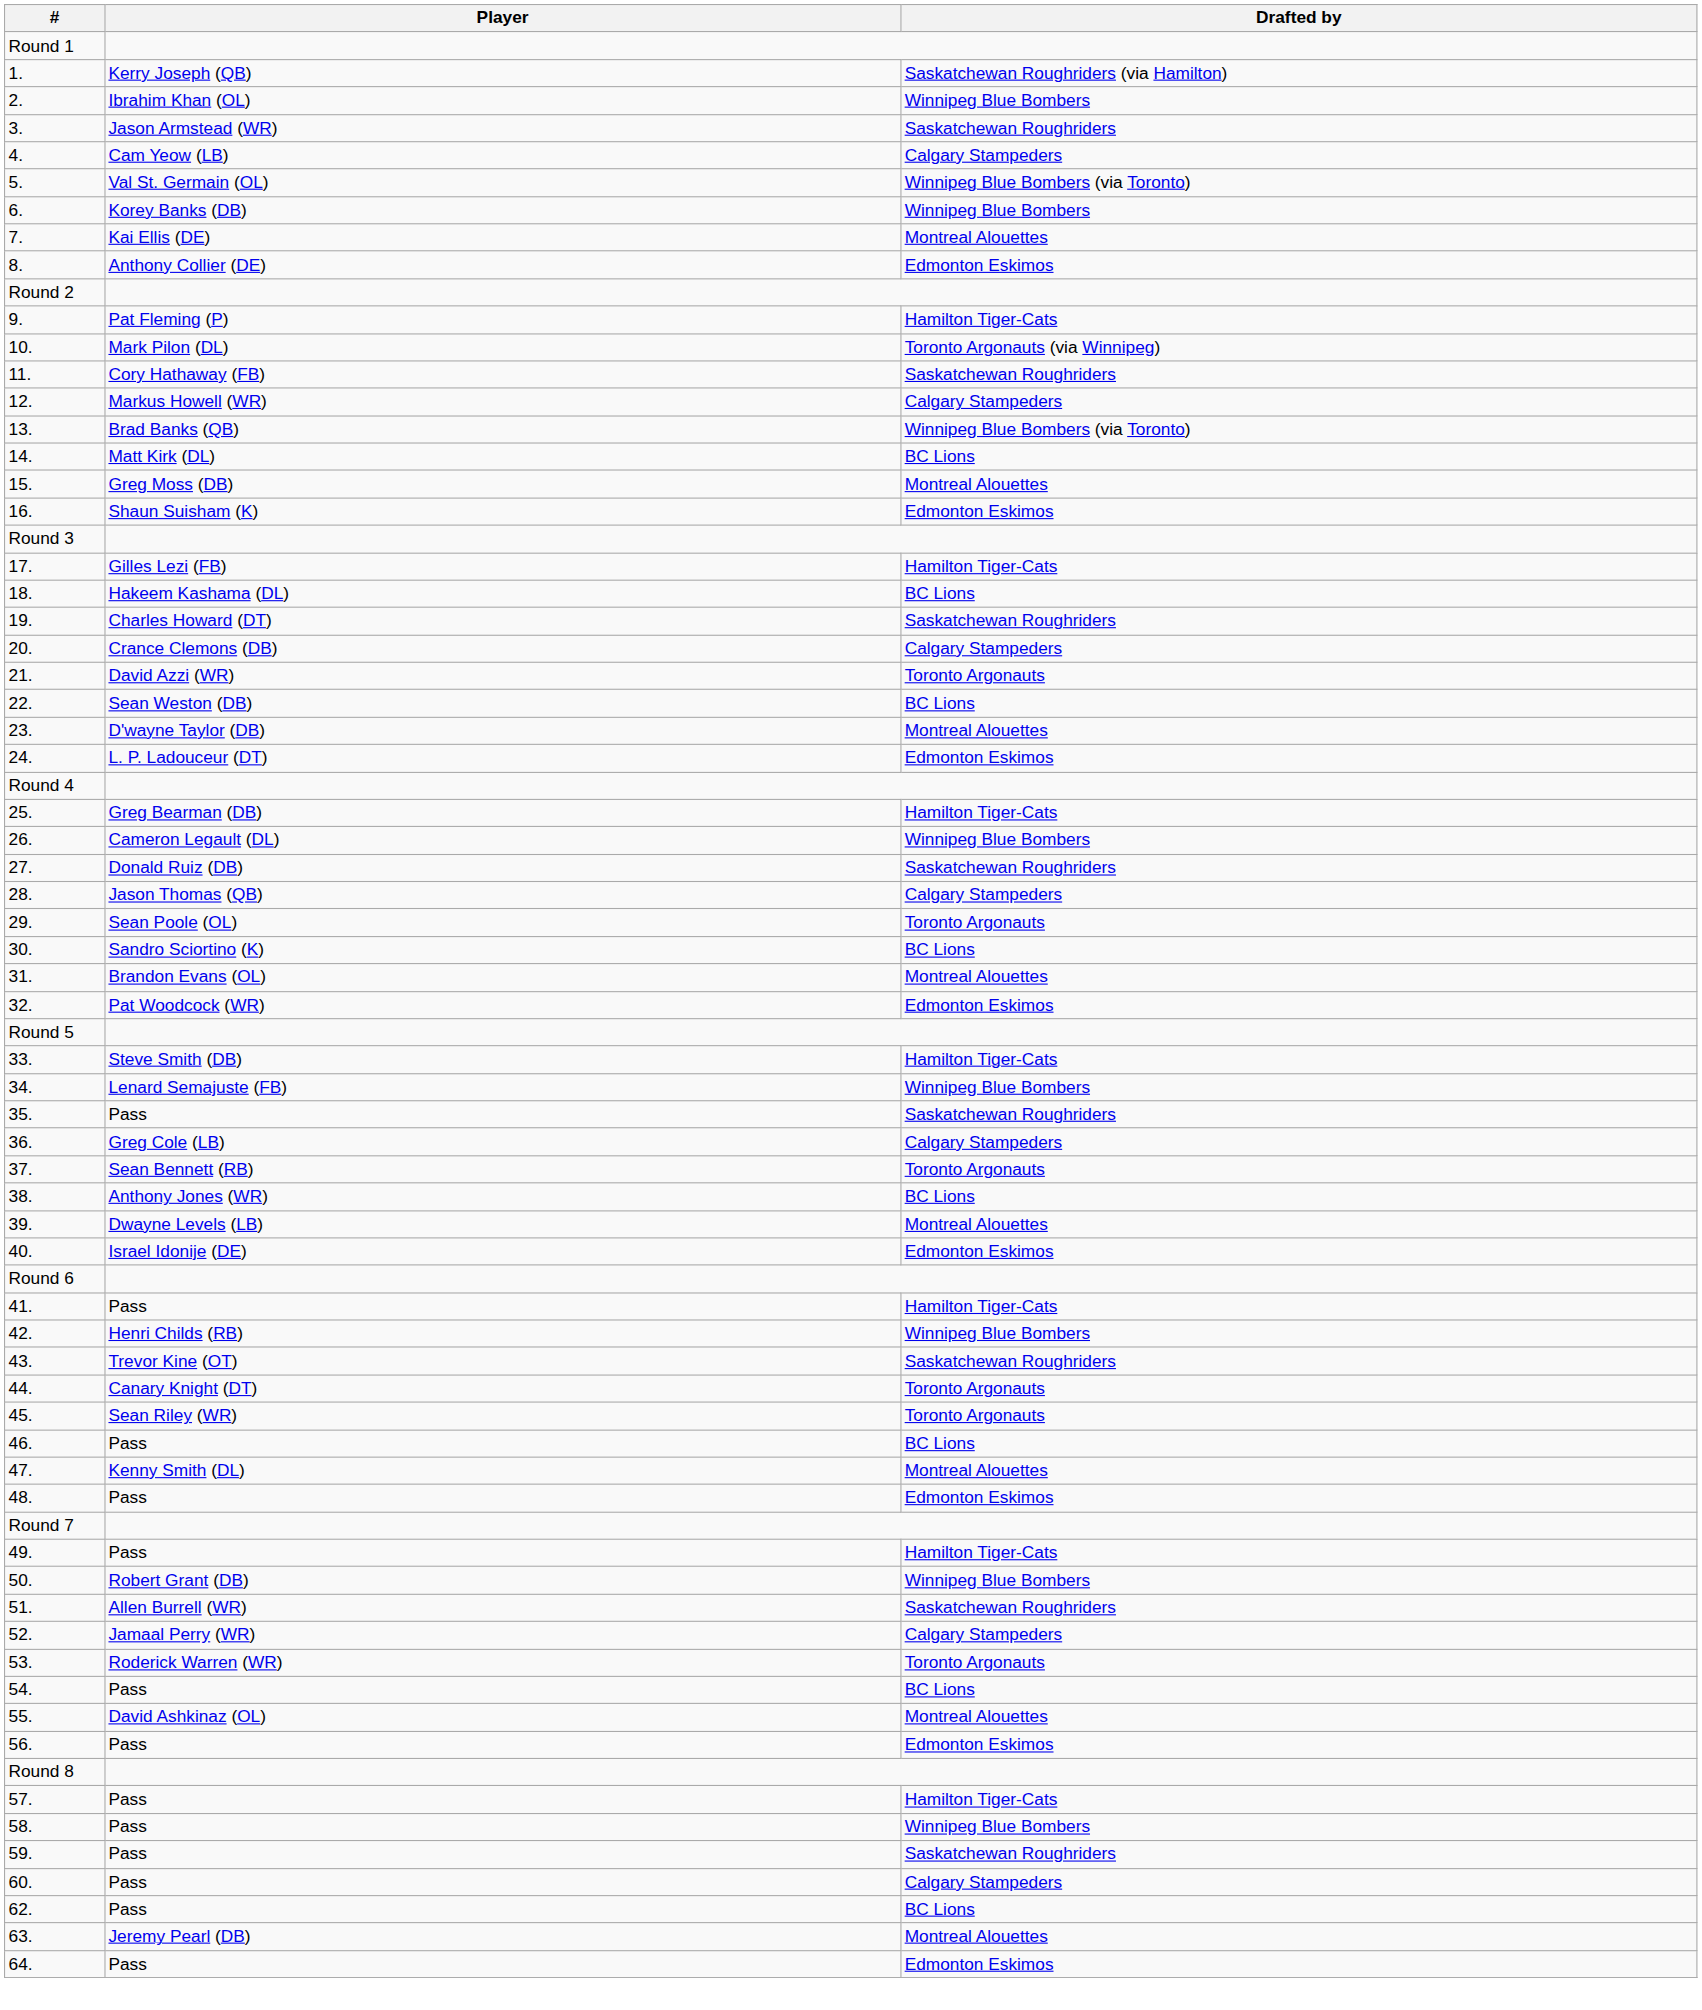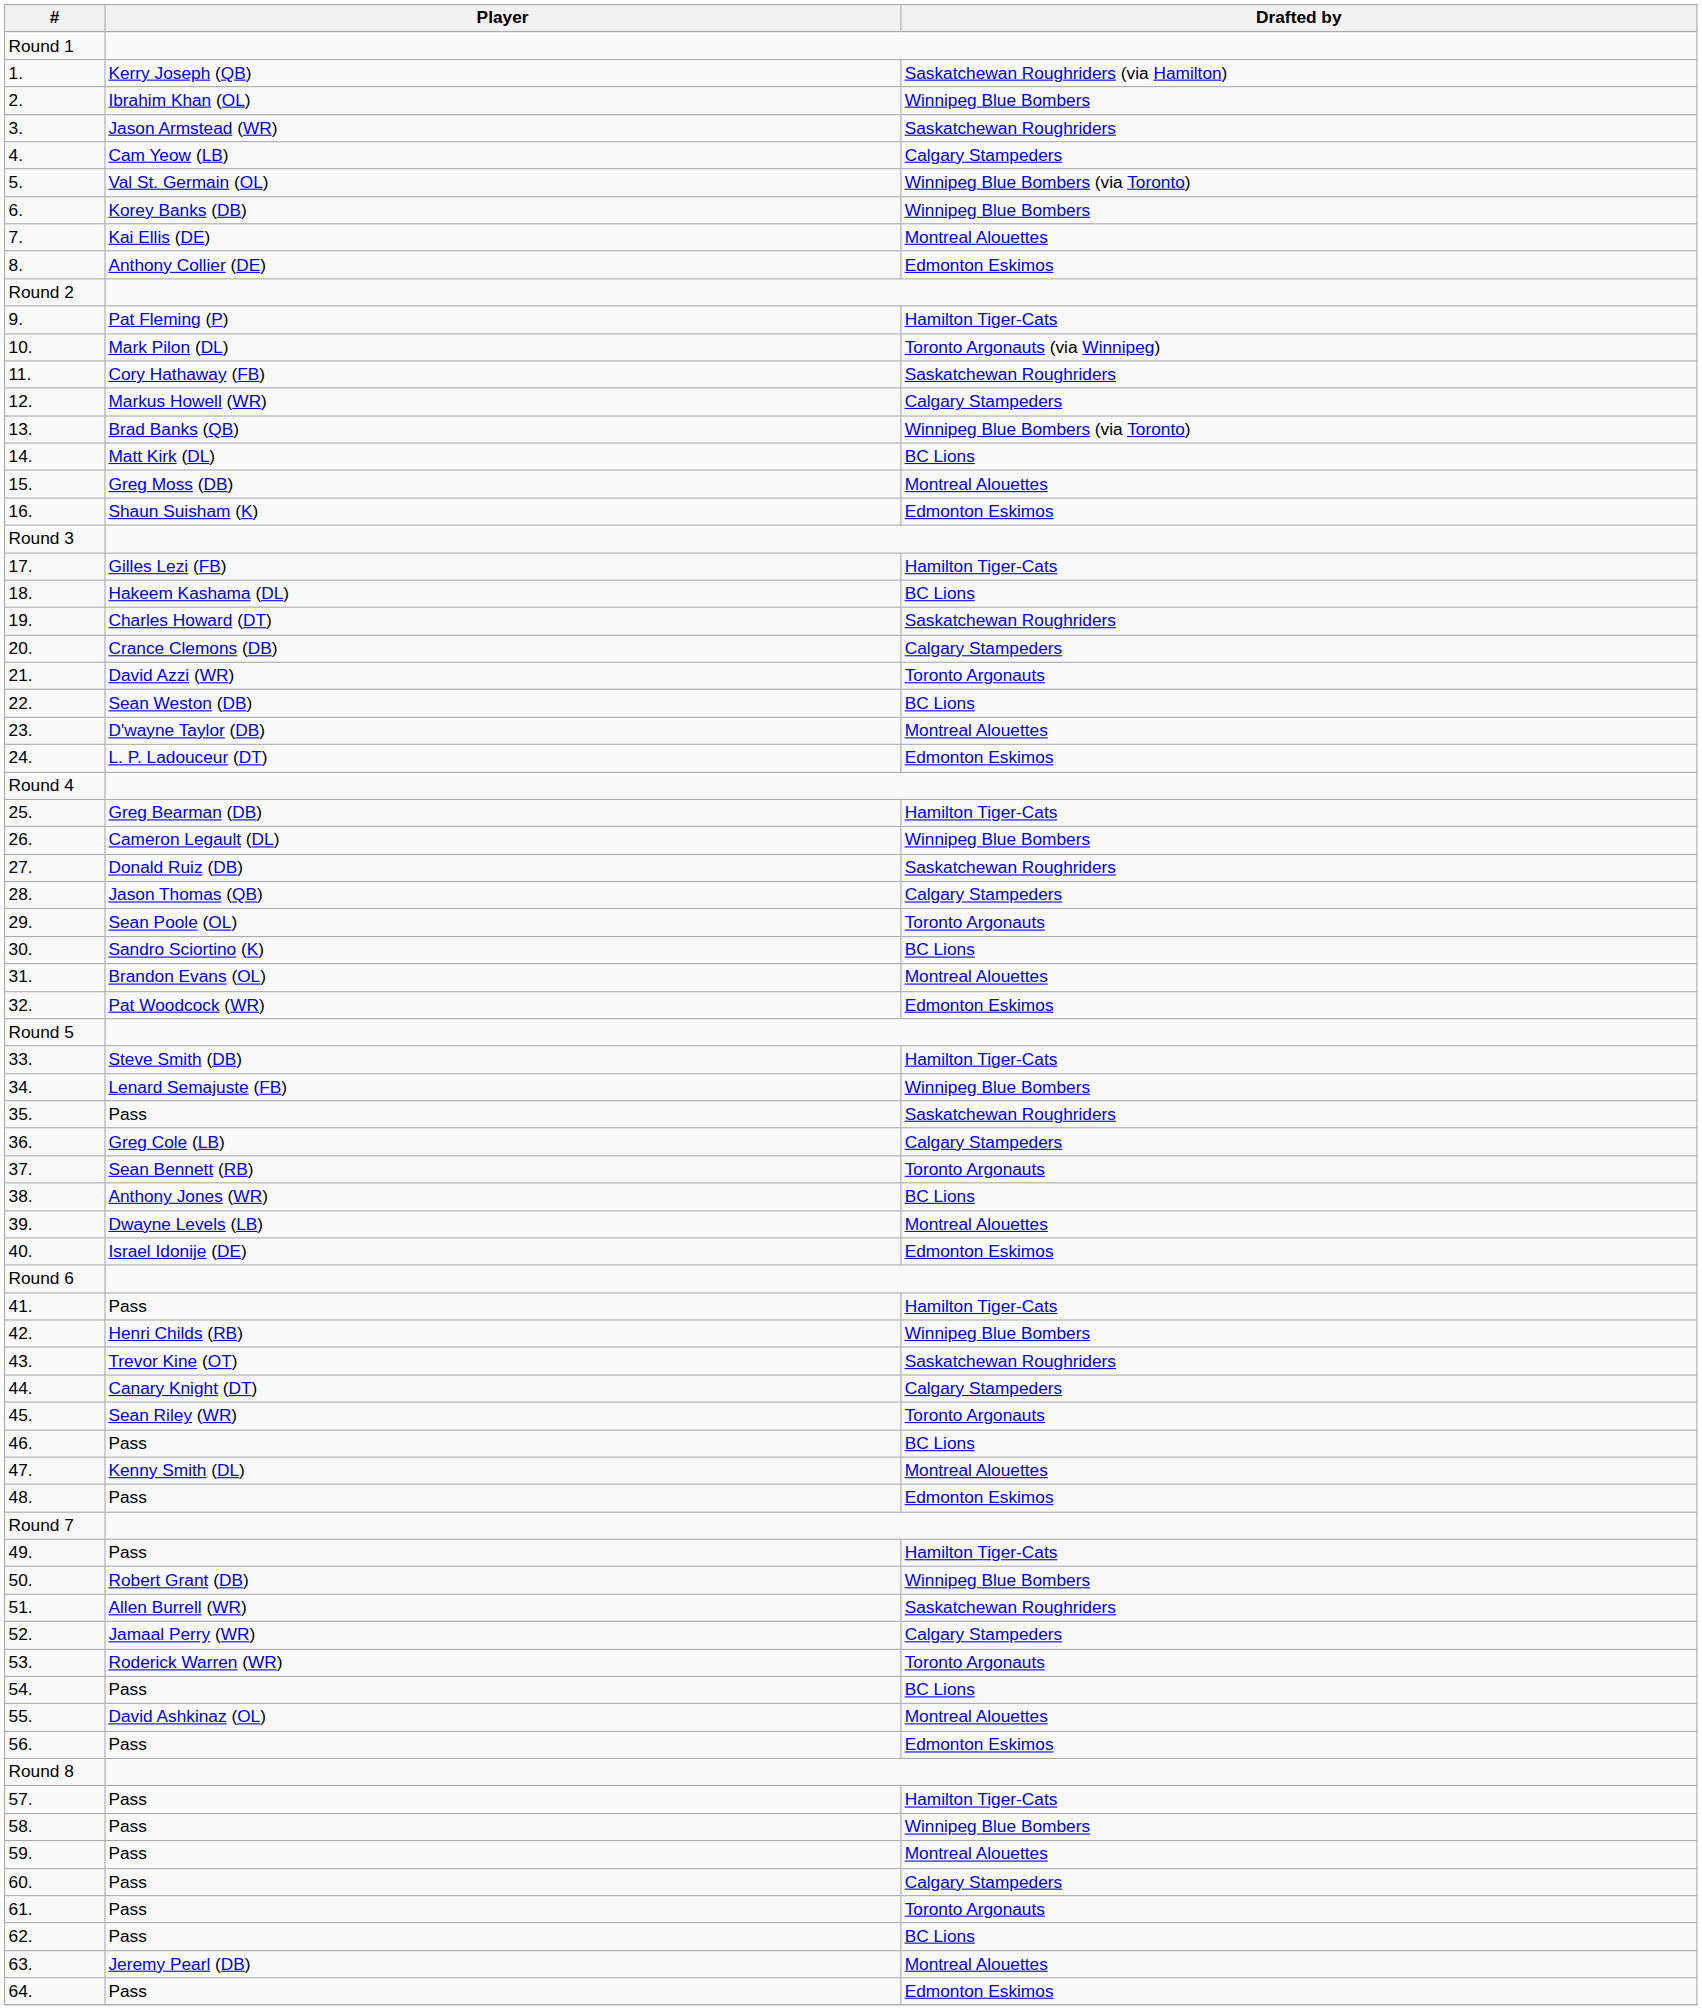44. | Drafted by: Toronto Argonauts -> Calgary Stampeders
59. | Drafted by: Saskatchewan Roughriders -> Montreal Alouettes
+ row: 61. | Pass | Toronto Argonauts
